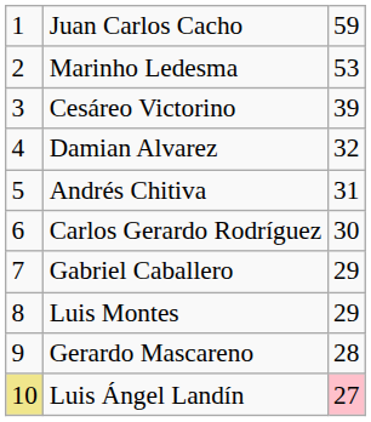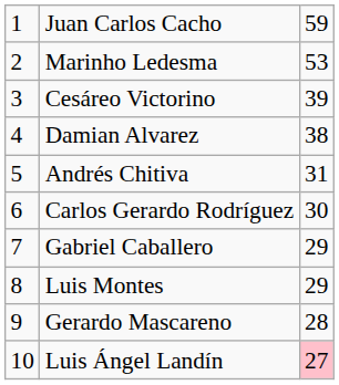Damian Alvarez | column 3: 32 -> 38
Luis Ángel Landín | column 1: khaki background -> no background
